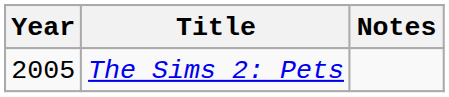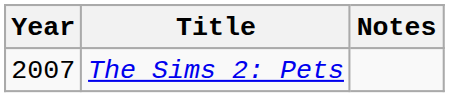The Sims 2: Pets | Year: 2005 -> 2007
